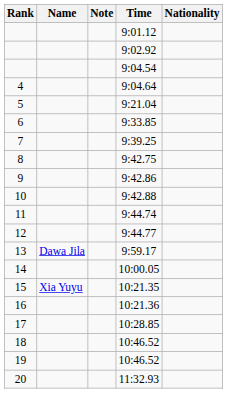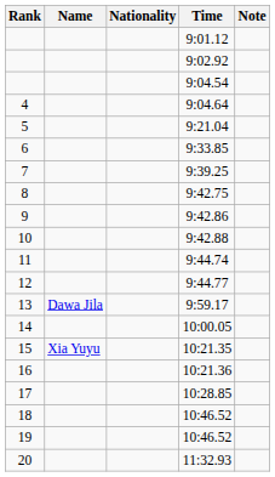columns swapped: Nationality <-> Note
